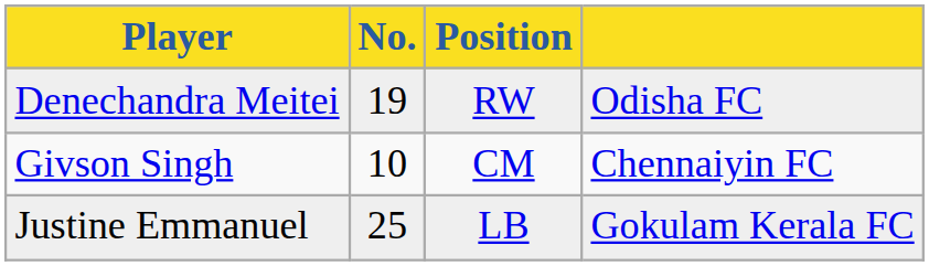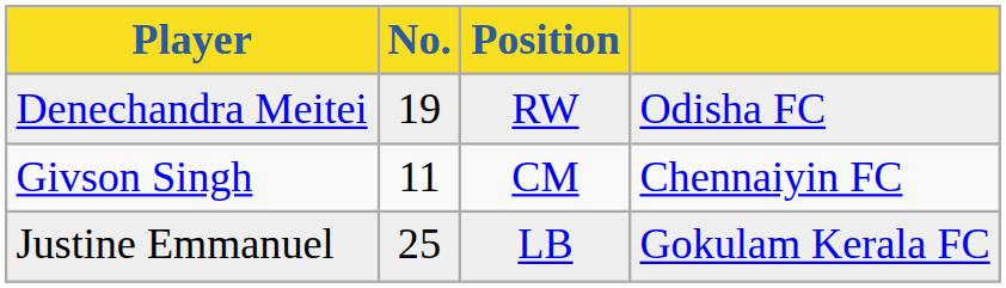Givson Singh | No.: 10 -> 11
